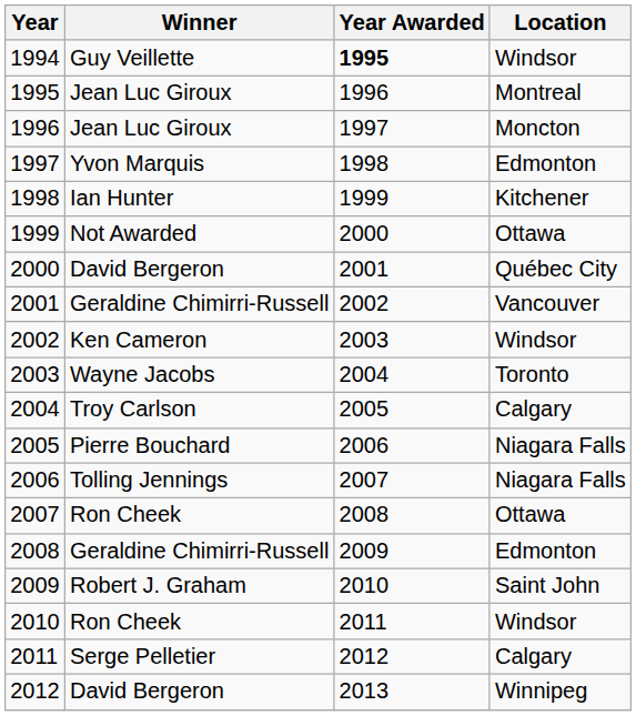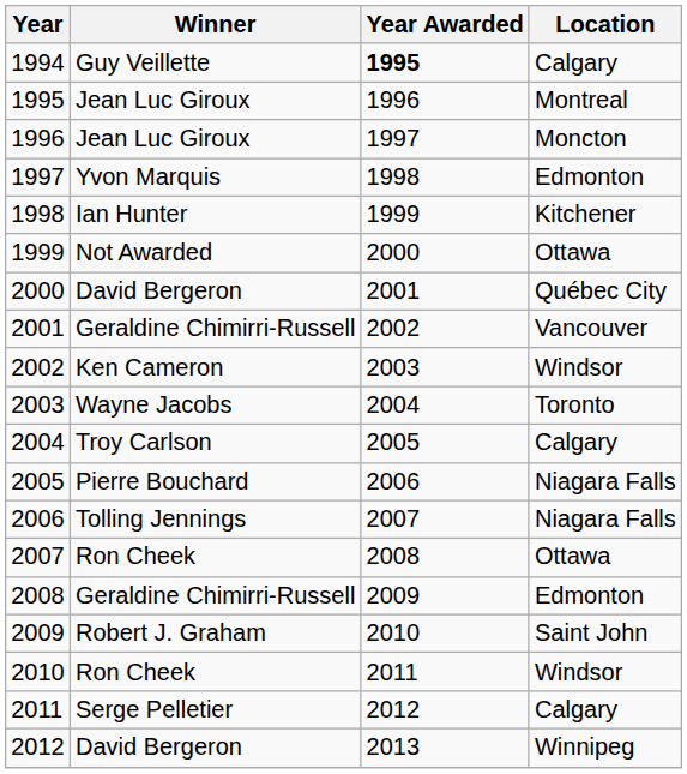1994 | Location: Windsor -> Calgary
